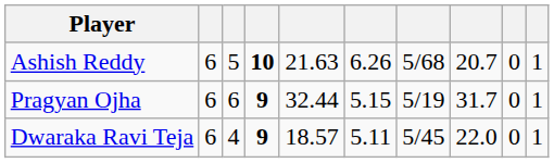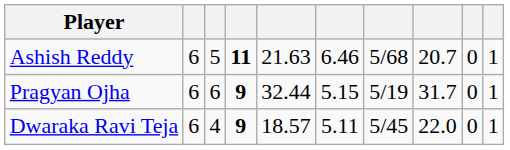Ashish Reddy | column 4: 10 -> 11
Ashish Reddy | column 6: 6.26 -> 6.46
